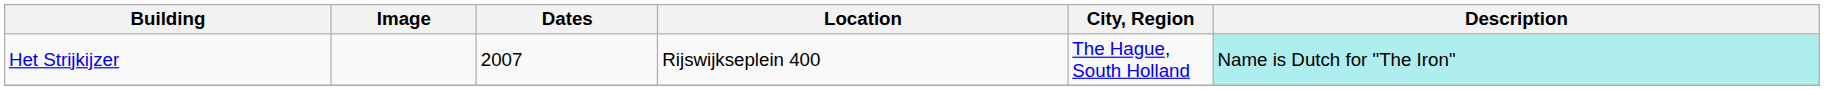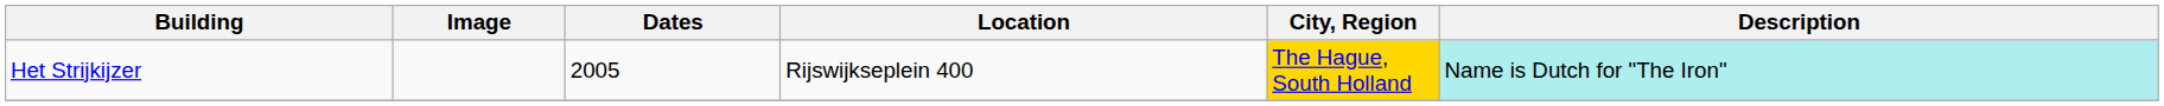Het Strijkijzer | Dates: 2007 -> 2005
Het Strijkijzer | City, Region: no background -> gold background
